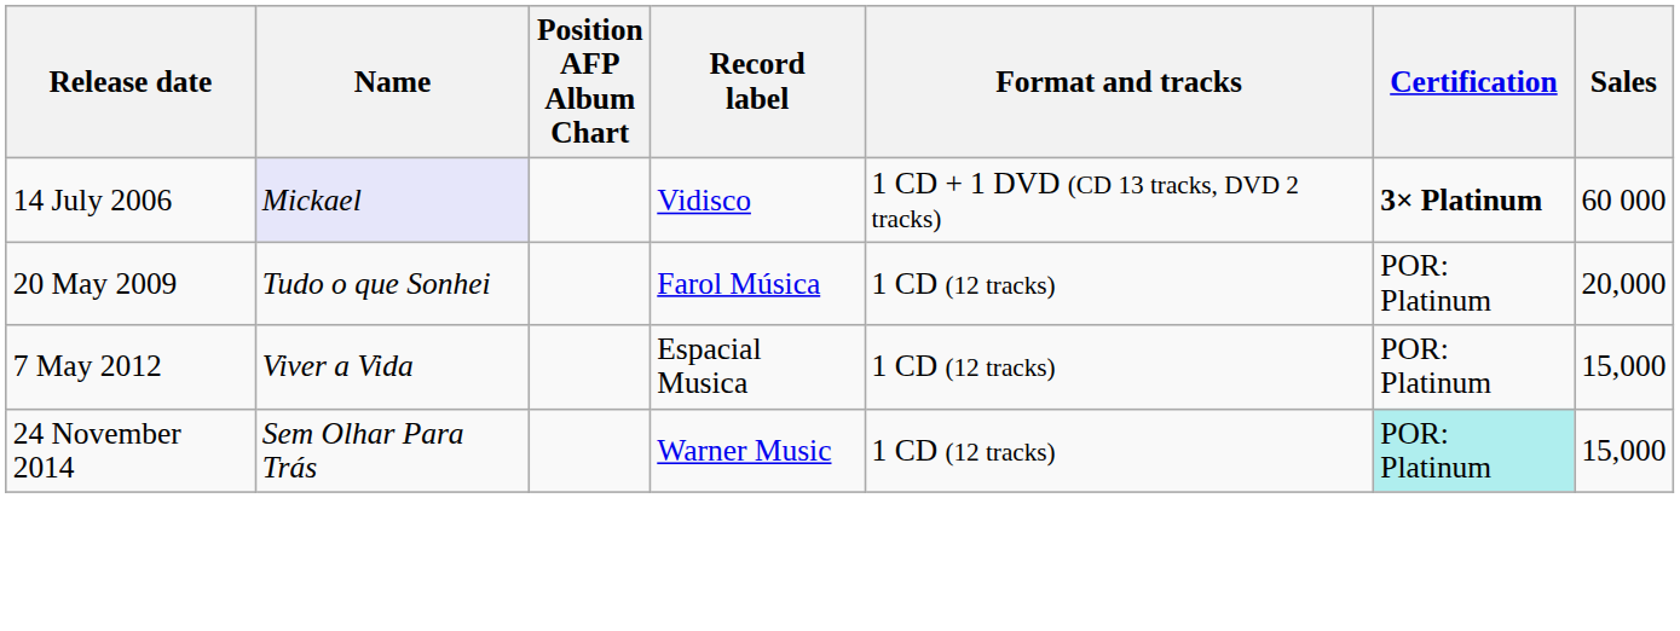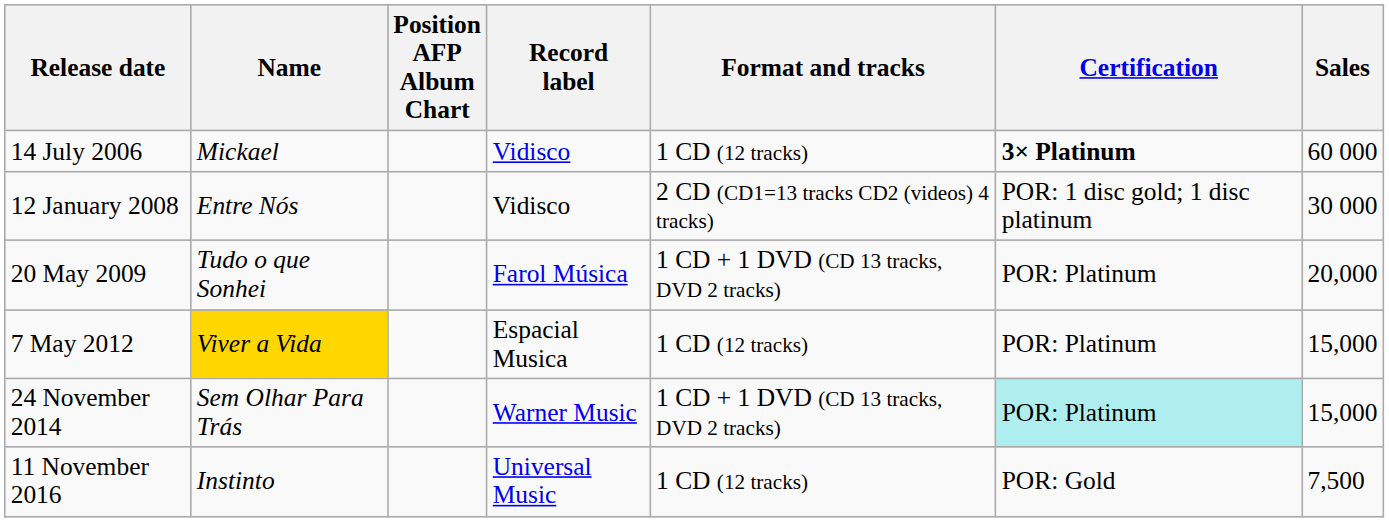14 July 2006 | Name: lavender background -> no background
14 July 2006 | Format and tracks: 1 CD + 1 DVD (CD 13 tracks, DVD 2 tracks) -> 1 CD (12 tracks)
+ row: 12 January 2008 | Entre Nós | Vidisco | 2 CD (CD1=13 tracks CD2 (videos) 4 tracks) | POR: 1 disc gold; 1 disc platinum | 30 000
20 May 2009 | Format and tracks: 1 CD (12 tracks) -> 1 CD + 1 DVD (CD 13 tracks, DVD 2 tracks)
7 May 2012 | Name: no background -> gold background
24 November 2014 | Format and tracks: 1 CD (12 tracks) -> 1 CD + 1 DVD (CD 13 tracks, DVD 2 tracks)
+ row: 11 November 2016 | Instinto | Universal Music | 1 CD (12 tracks) | POR: Gold | 7,500
